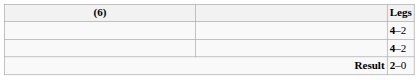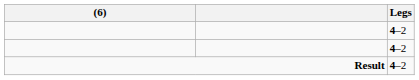Result | Legs: 2–0 -> 4–2
